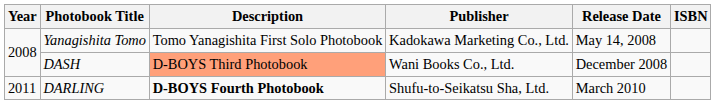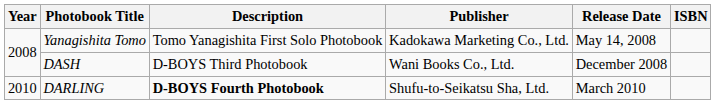DASH | Description: lightsalmon background -> no background
DARLING | Year: 2011 -> 2010
